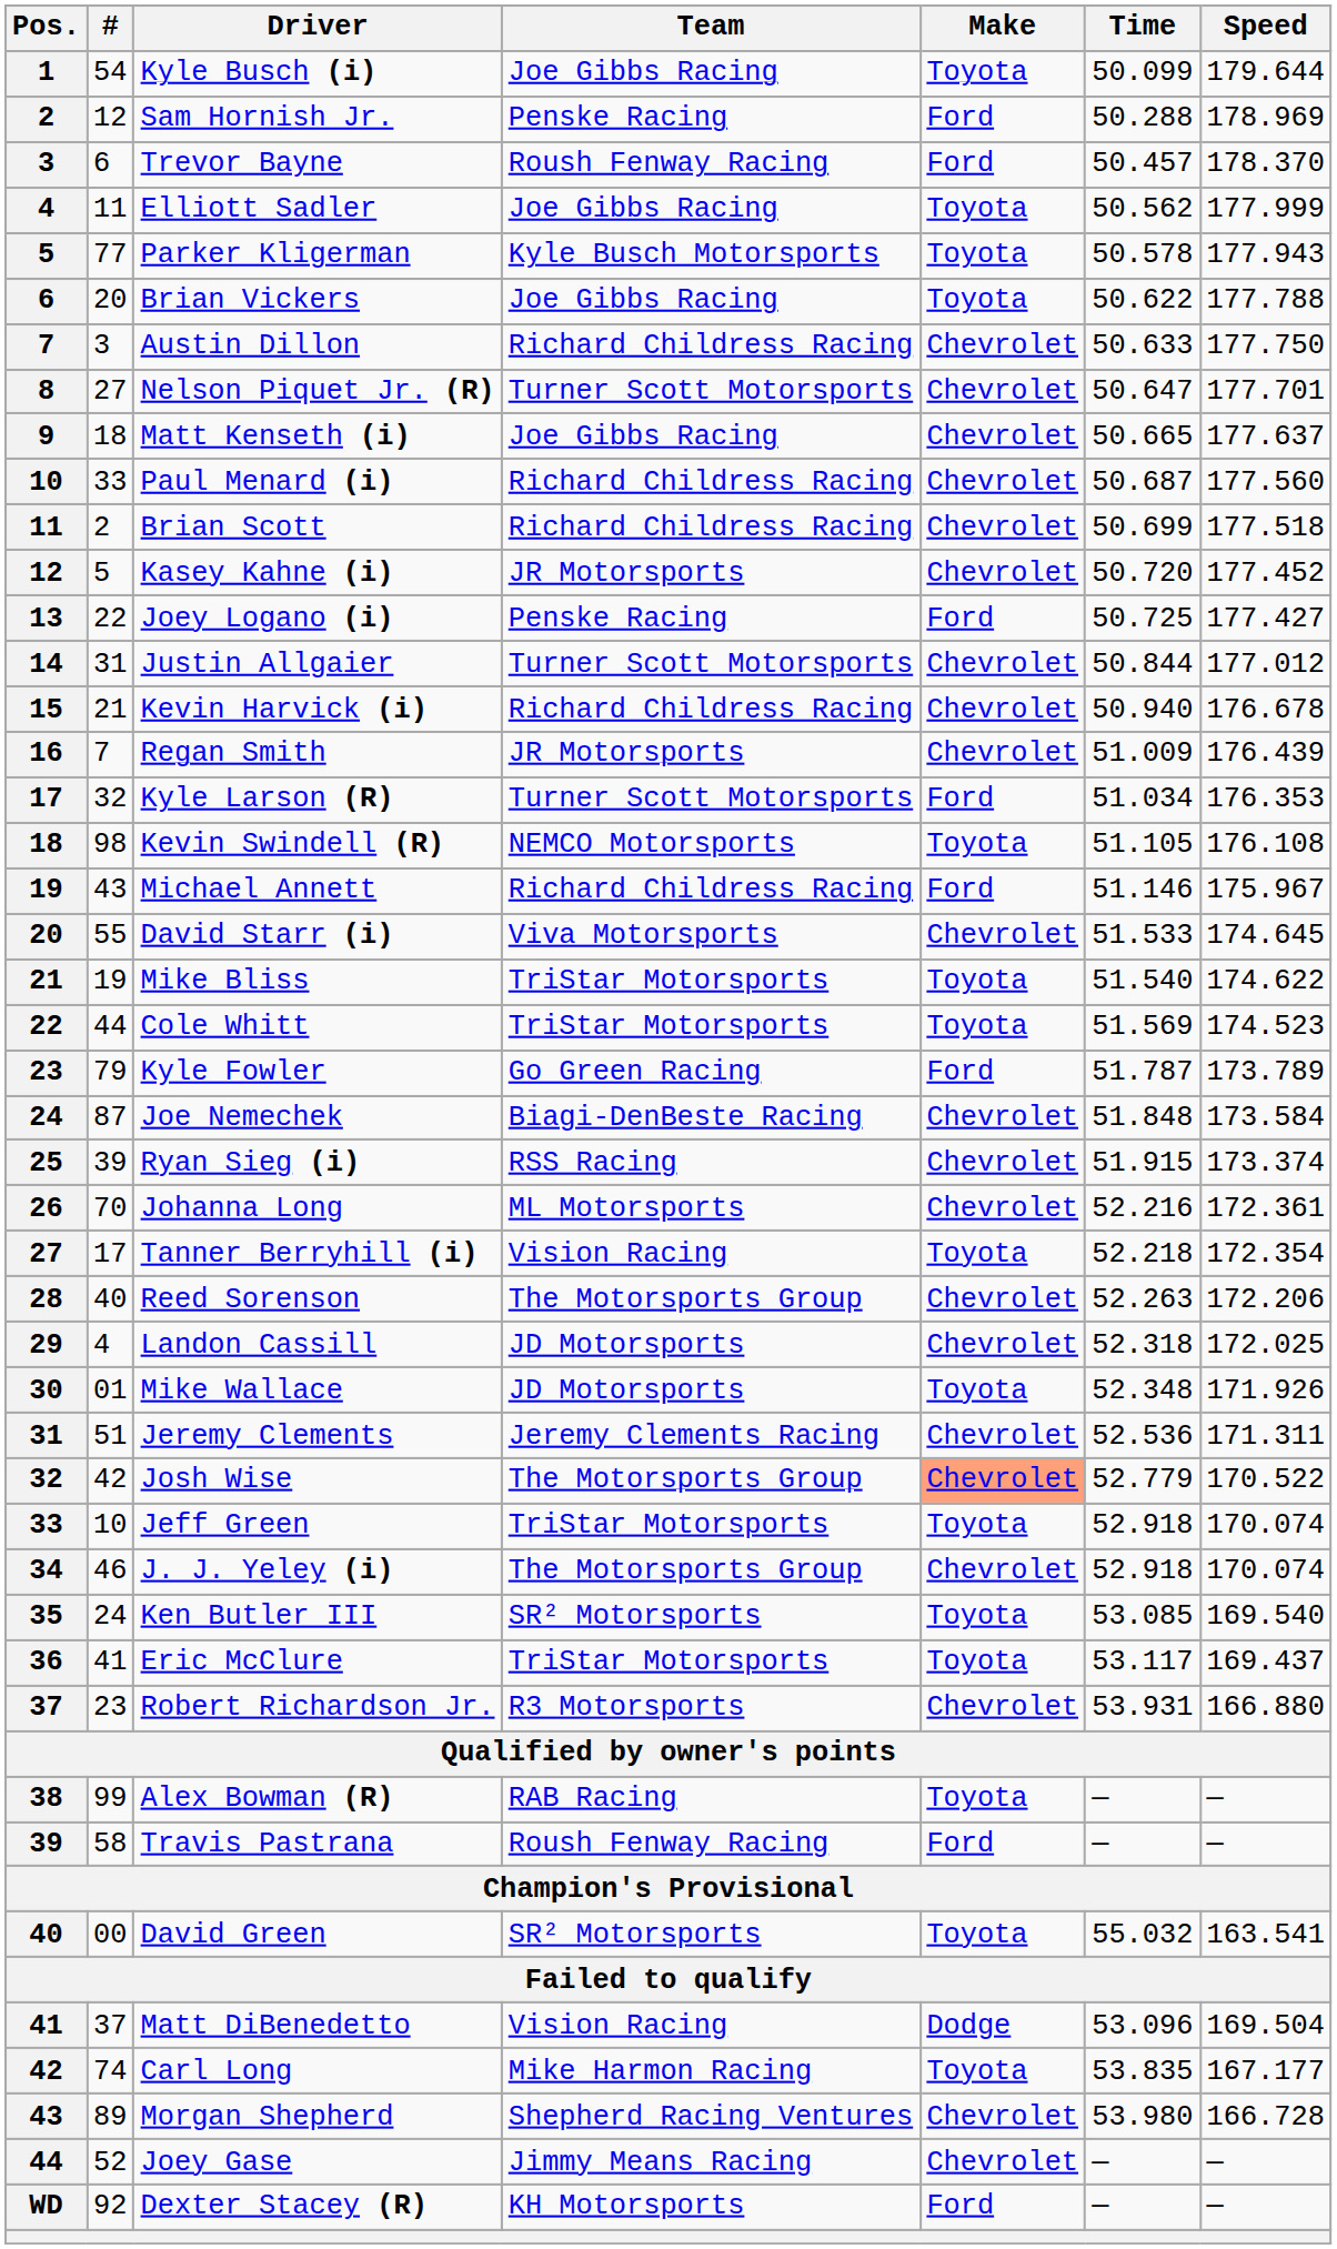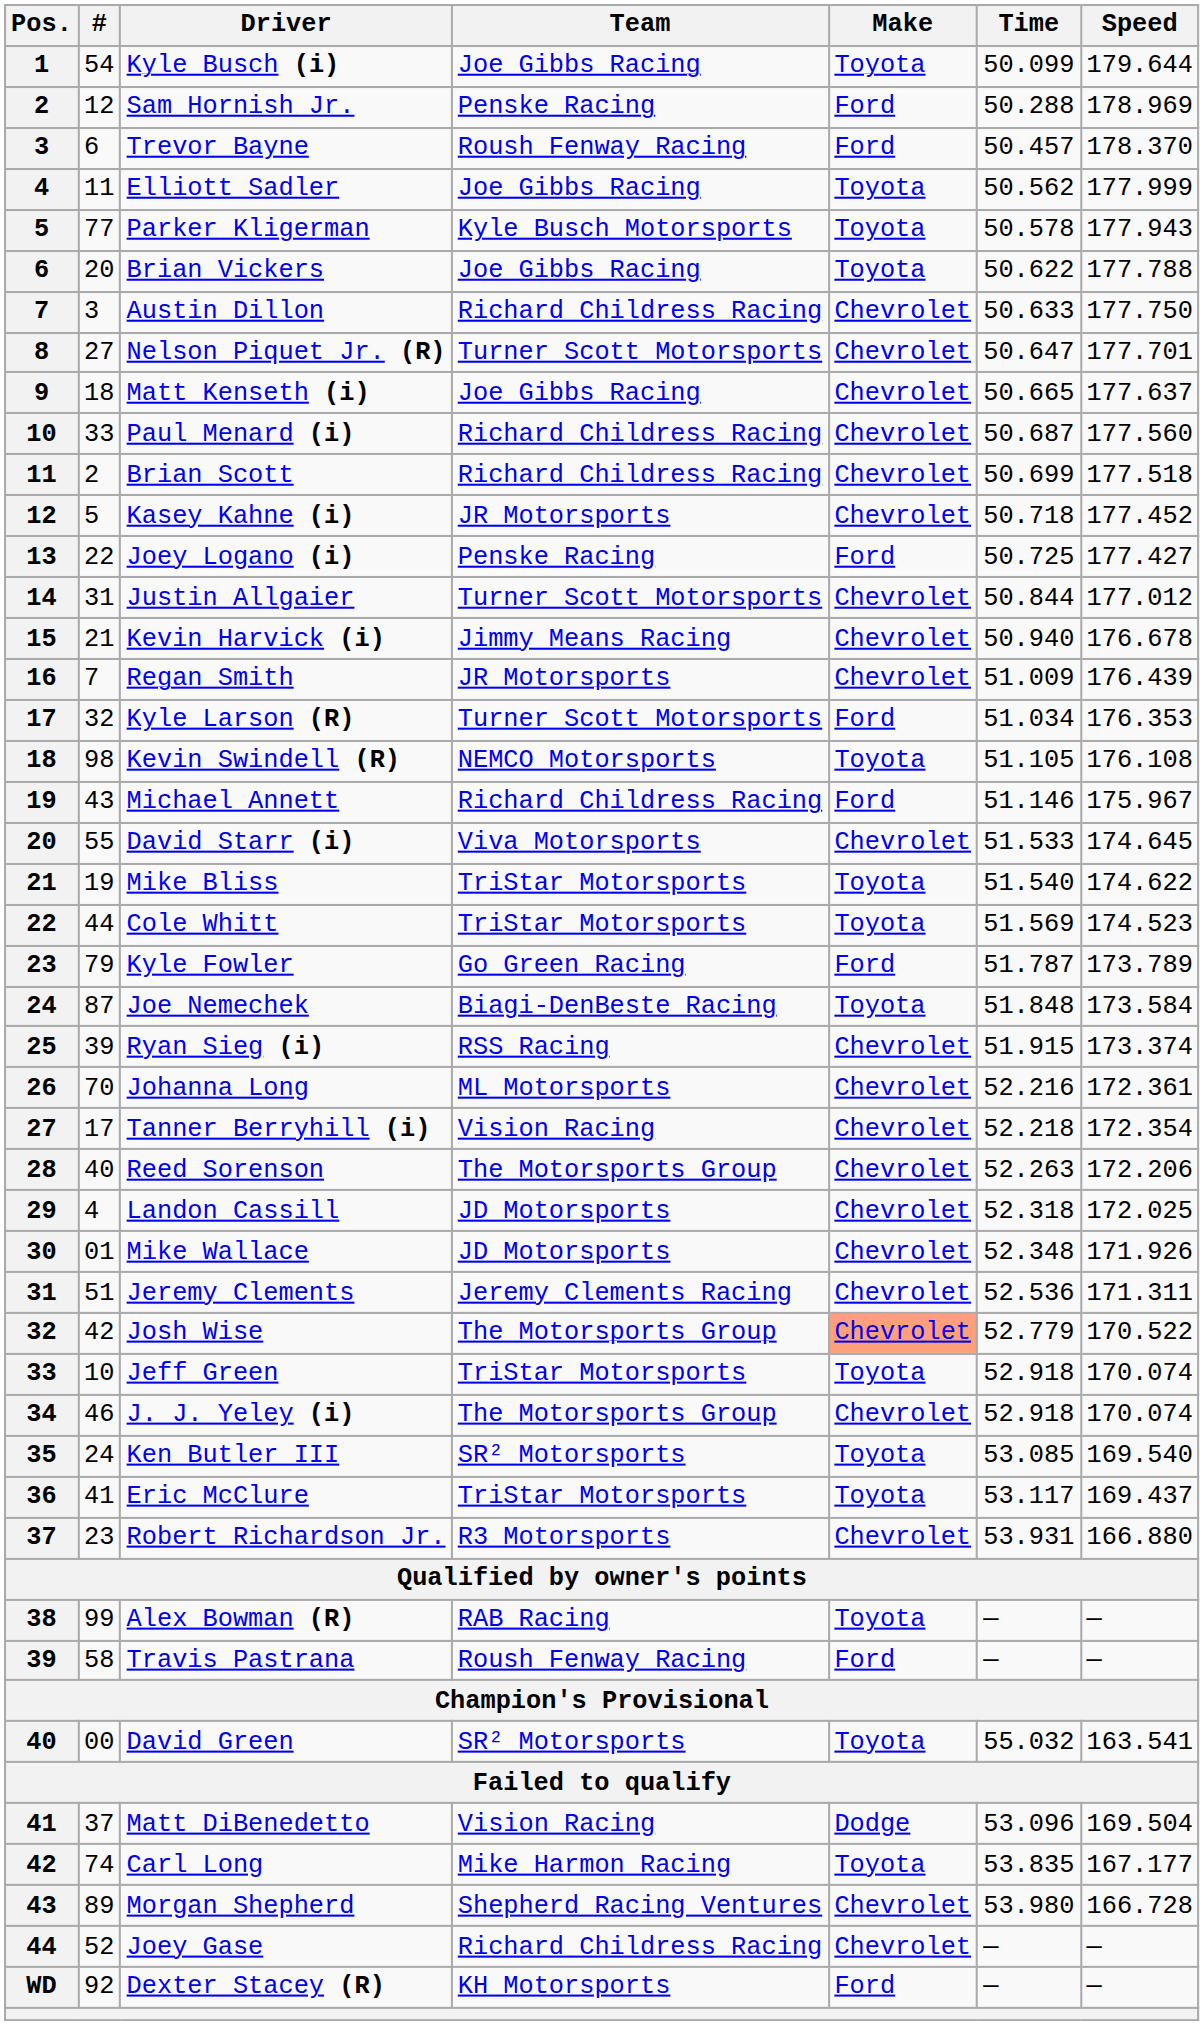Kasey Kahne (i) | Time: 50.720 -> 50.718
Kevin Harvick (i) | Team: Richard Childress Racing -> Jimmy Means Racing
Joe Nemechek | Make: Chevrolet -> Toyota
Tanner Berryhill (i) | Make: Toyota -> Chevrolet
Mike Wallace | Make: Toyota -> Chevrolet
Joey Gase | Team: Jimmy Means Racing -> Richard Childress Racing
